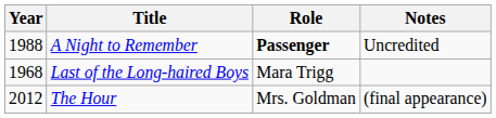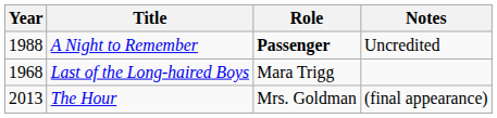The Hour | Year: 2012 -> 2013
